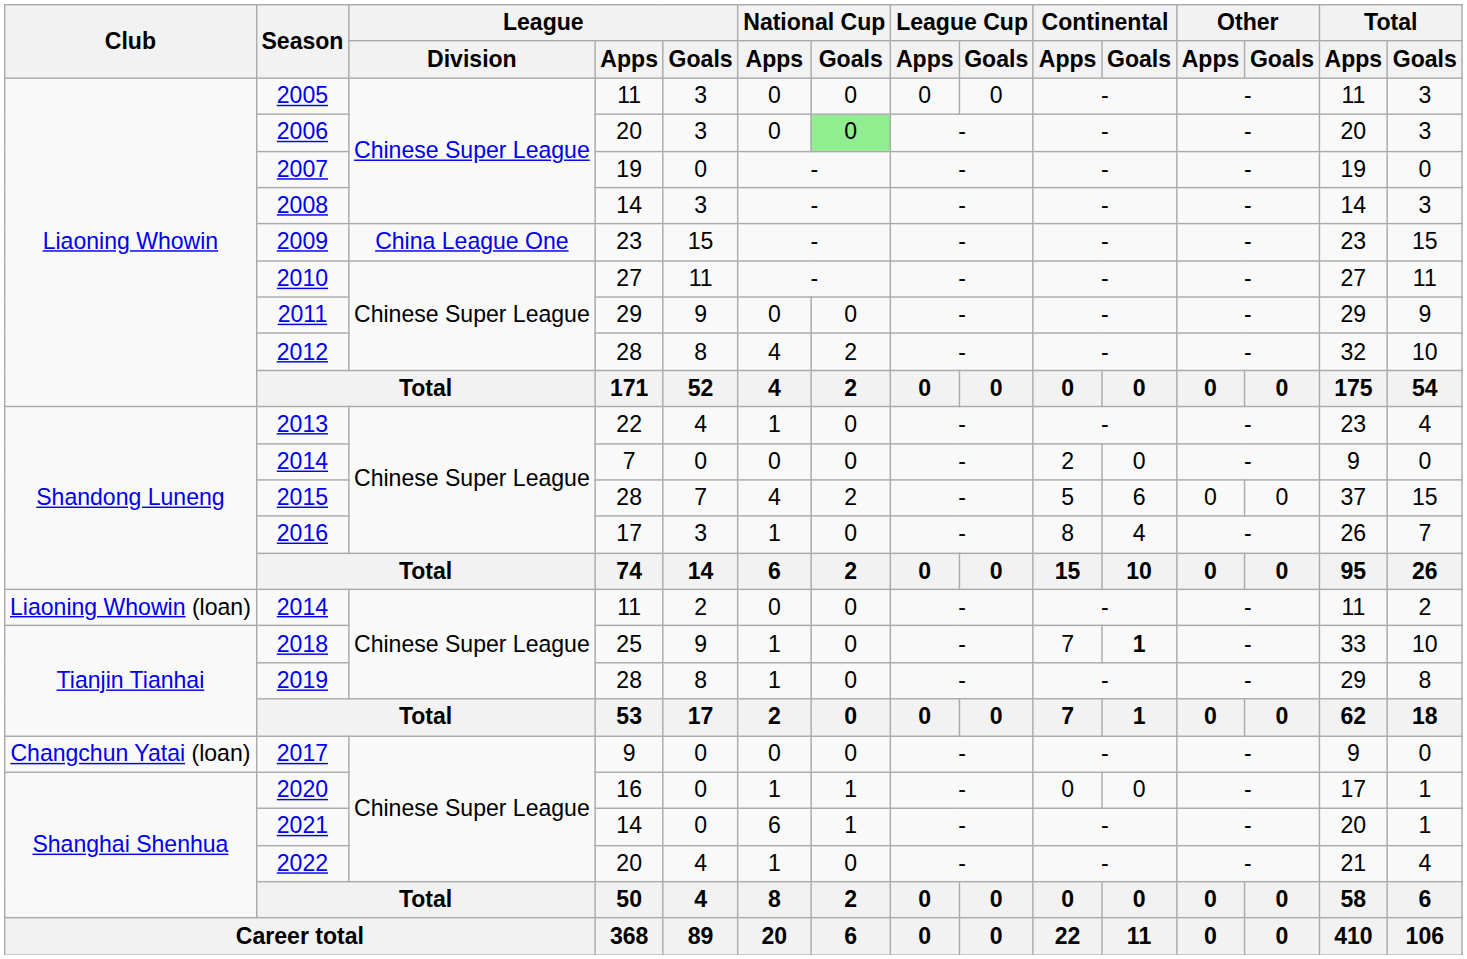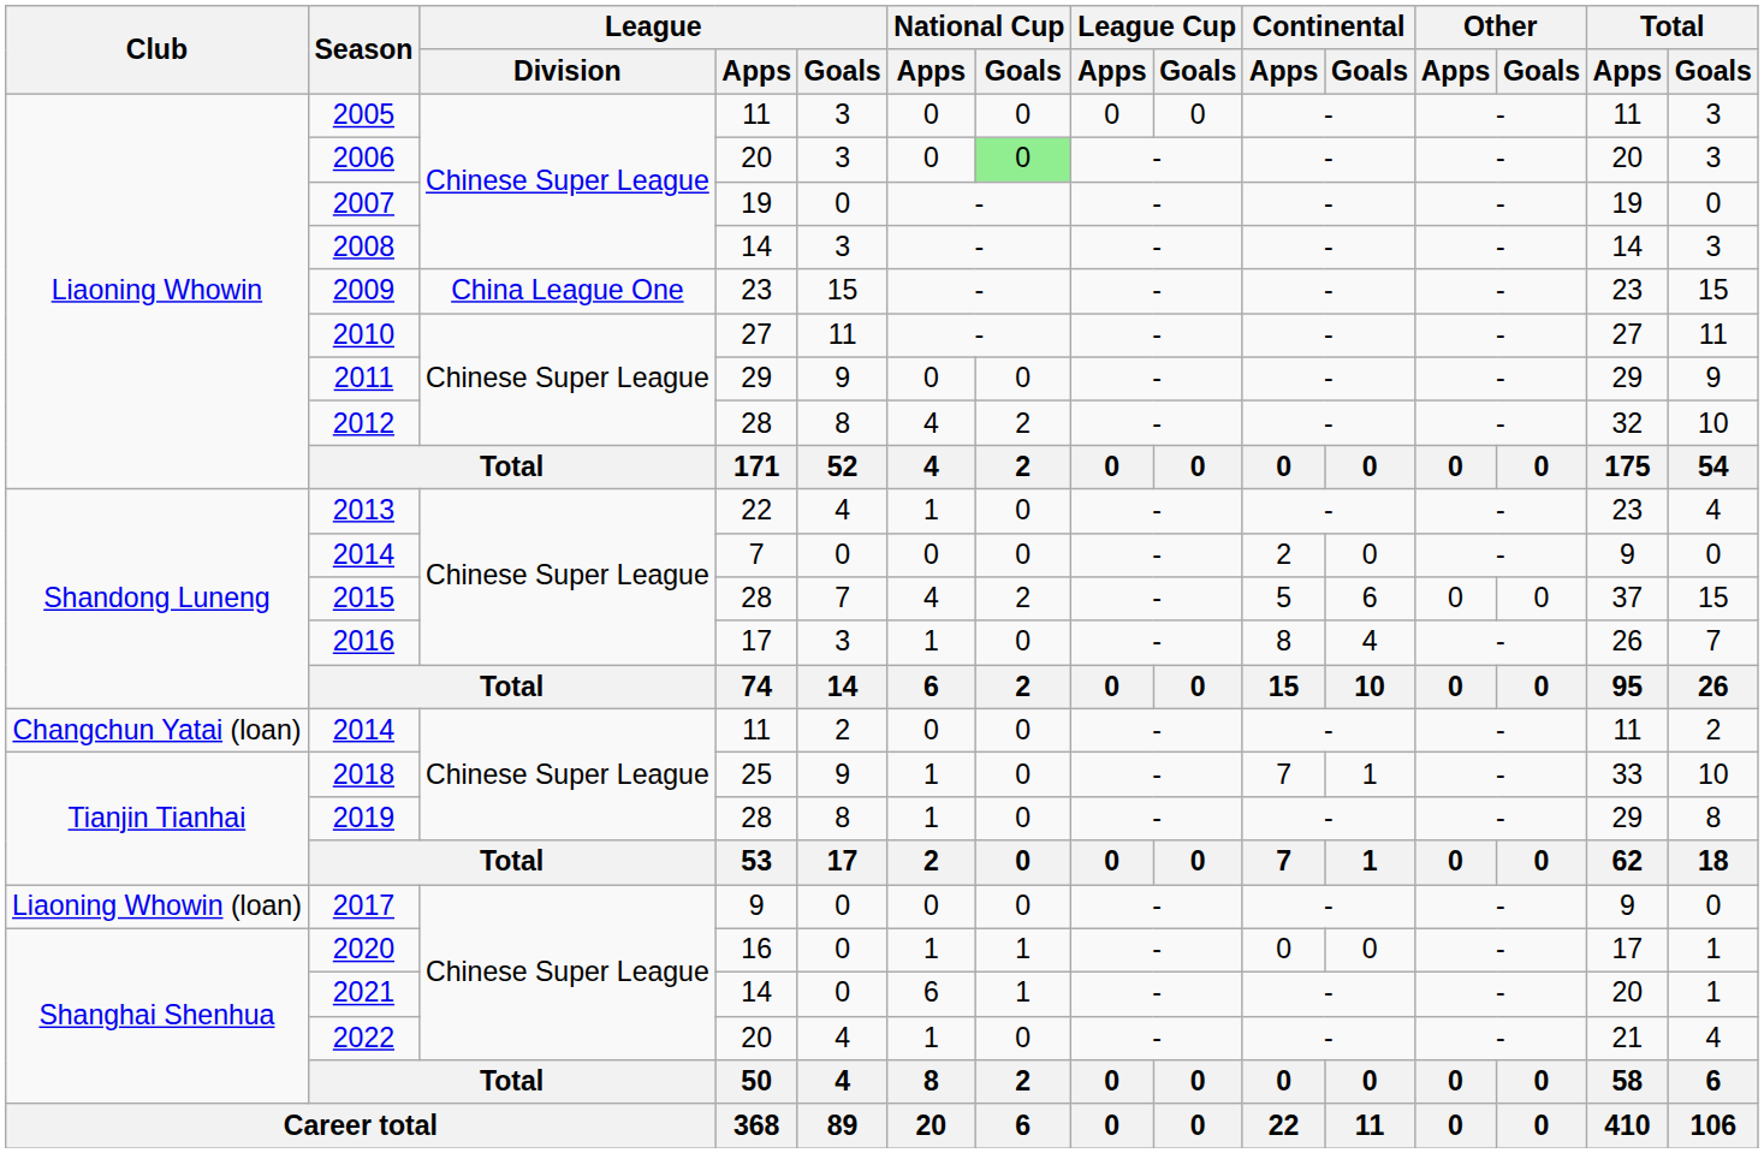2014 / 11 | Club: Liaoning Whowin (loan) -> Changchun Yatai (loan)
2018 | Continental / Goals: bold -> normal
2017 | Club: Changchun Yatai (loan) -> Liaoning Whowin (loan)
